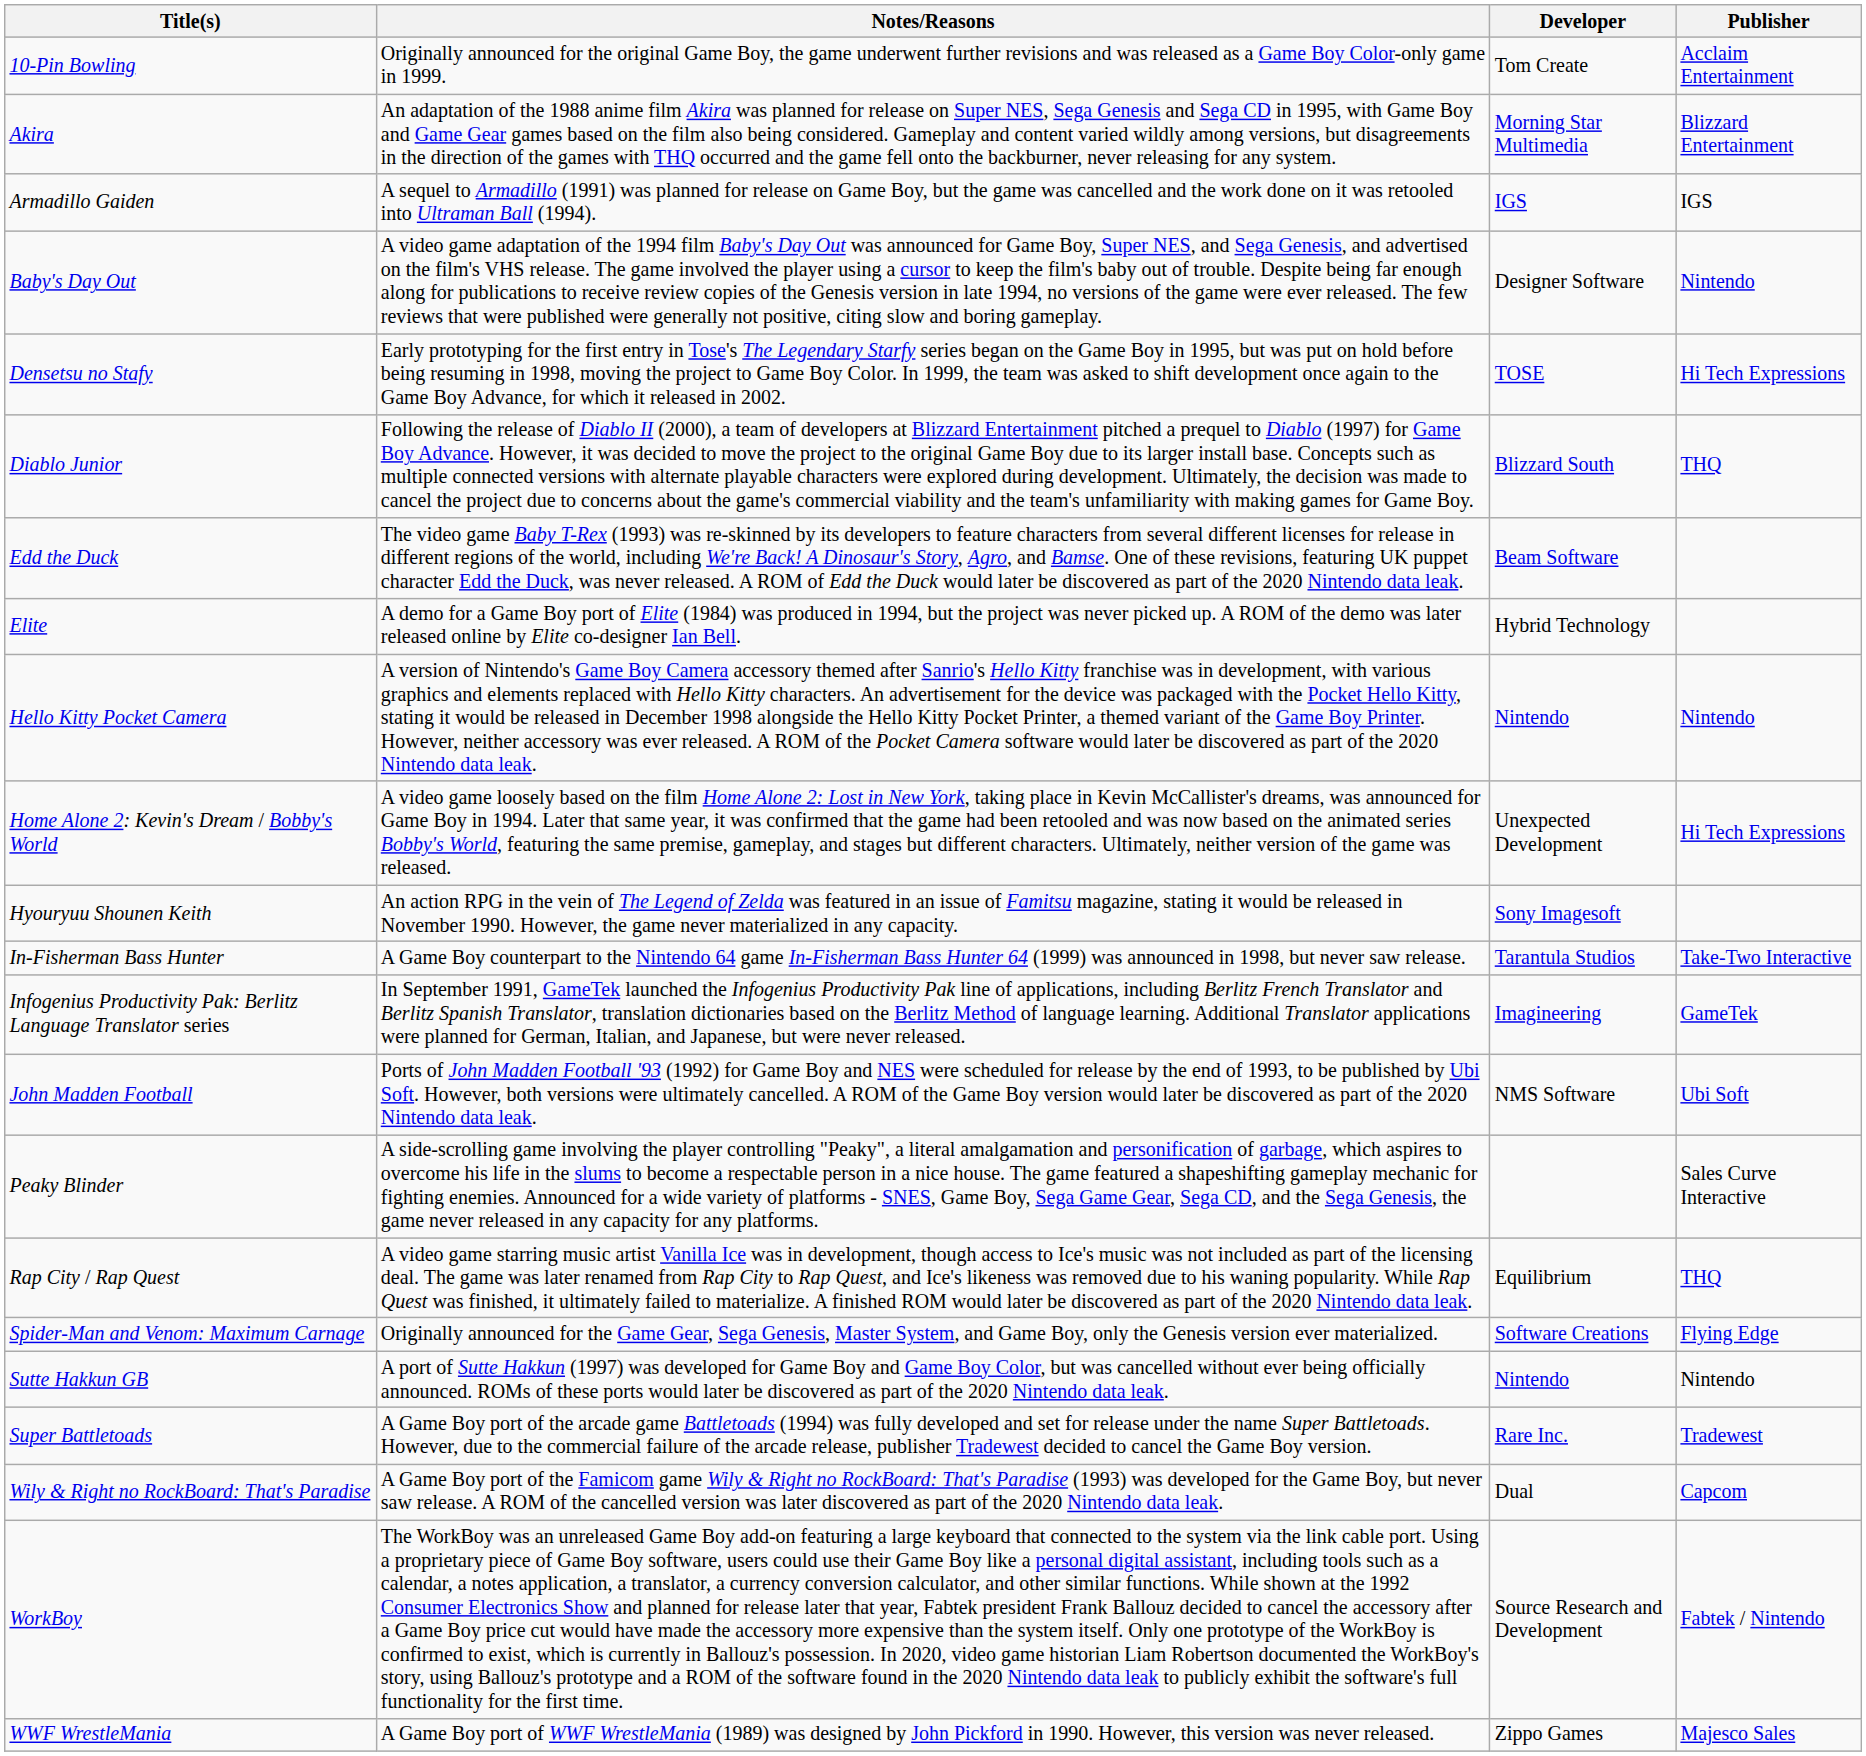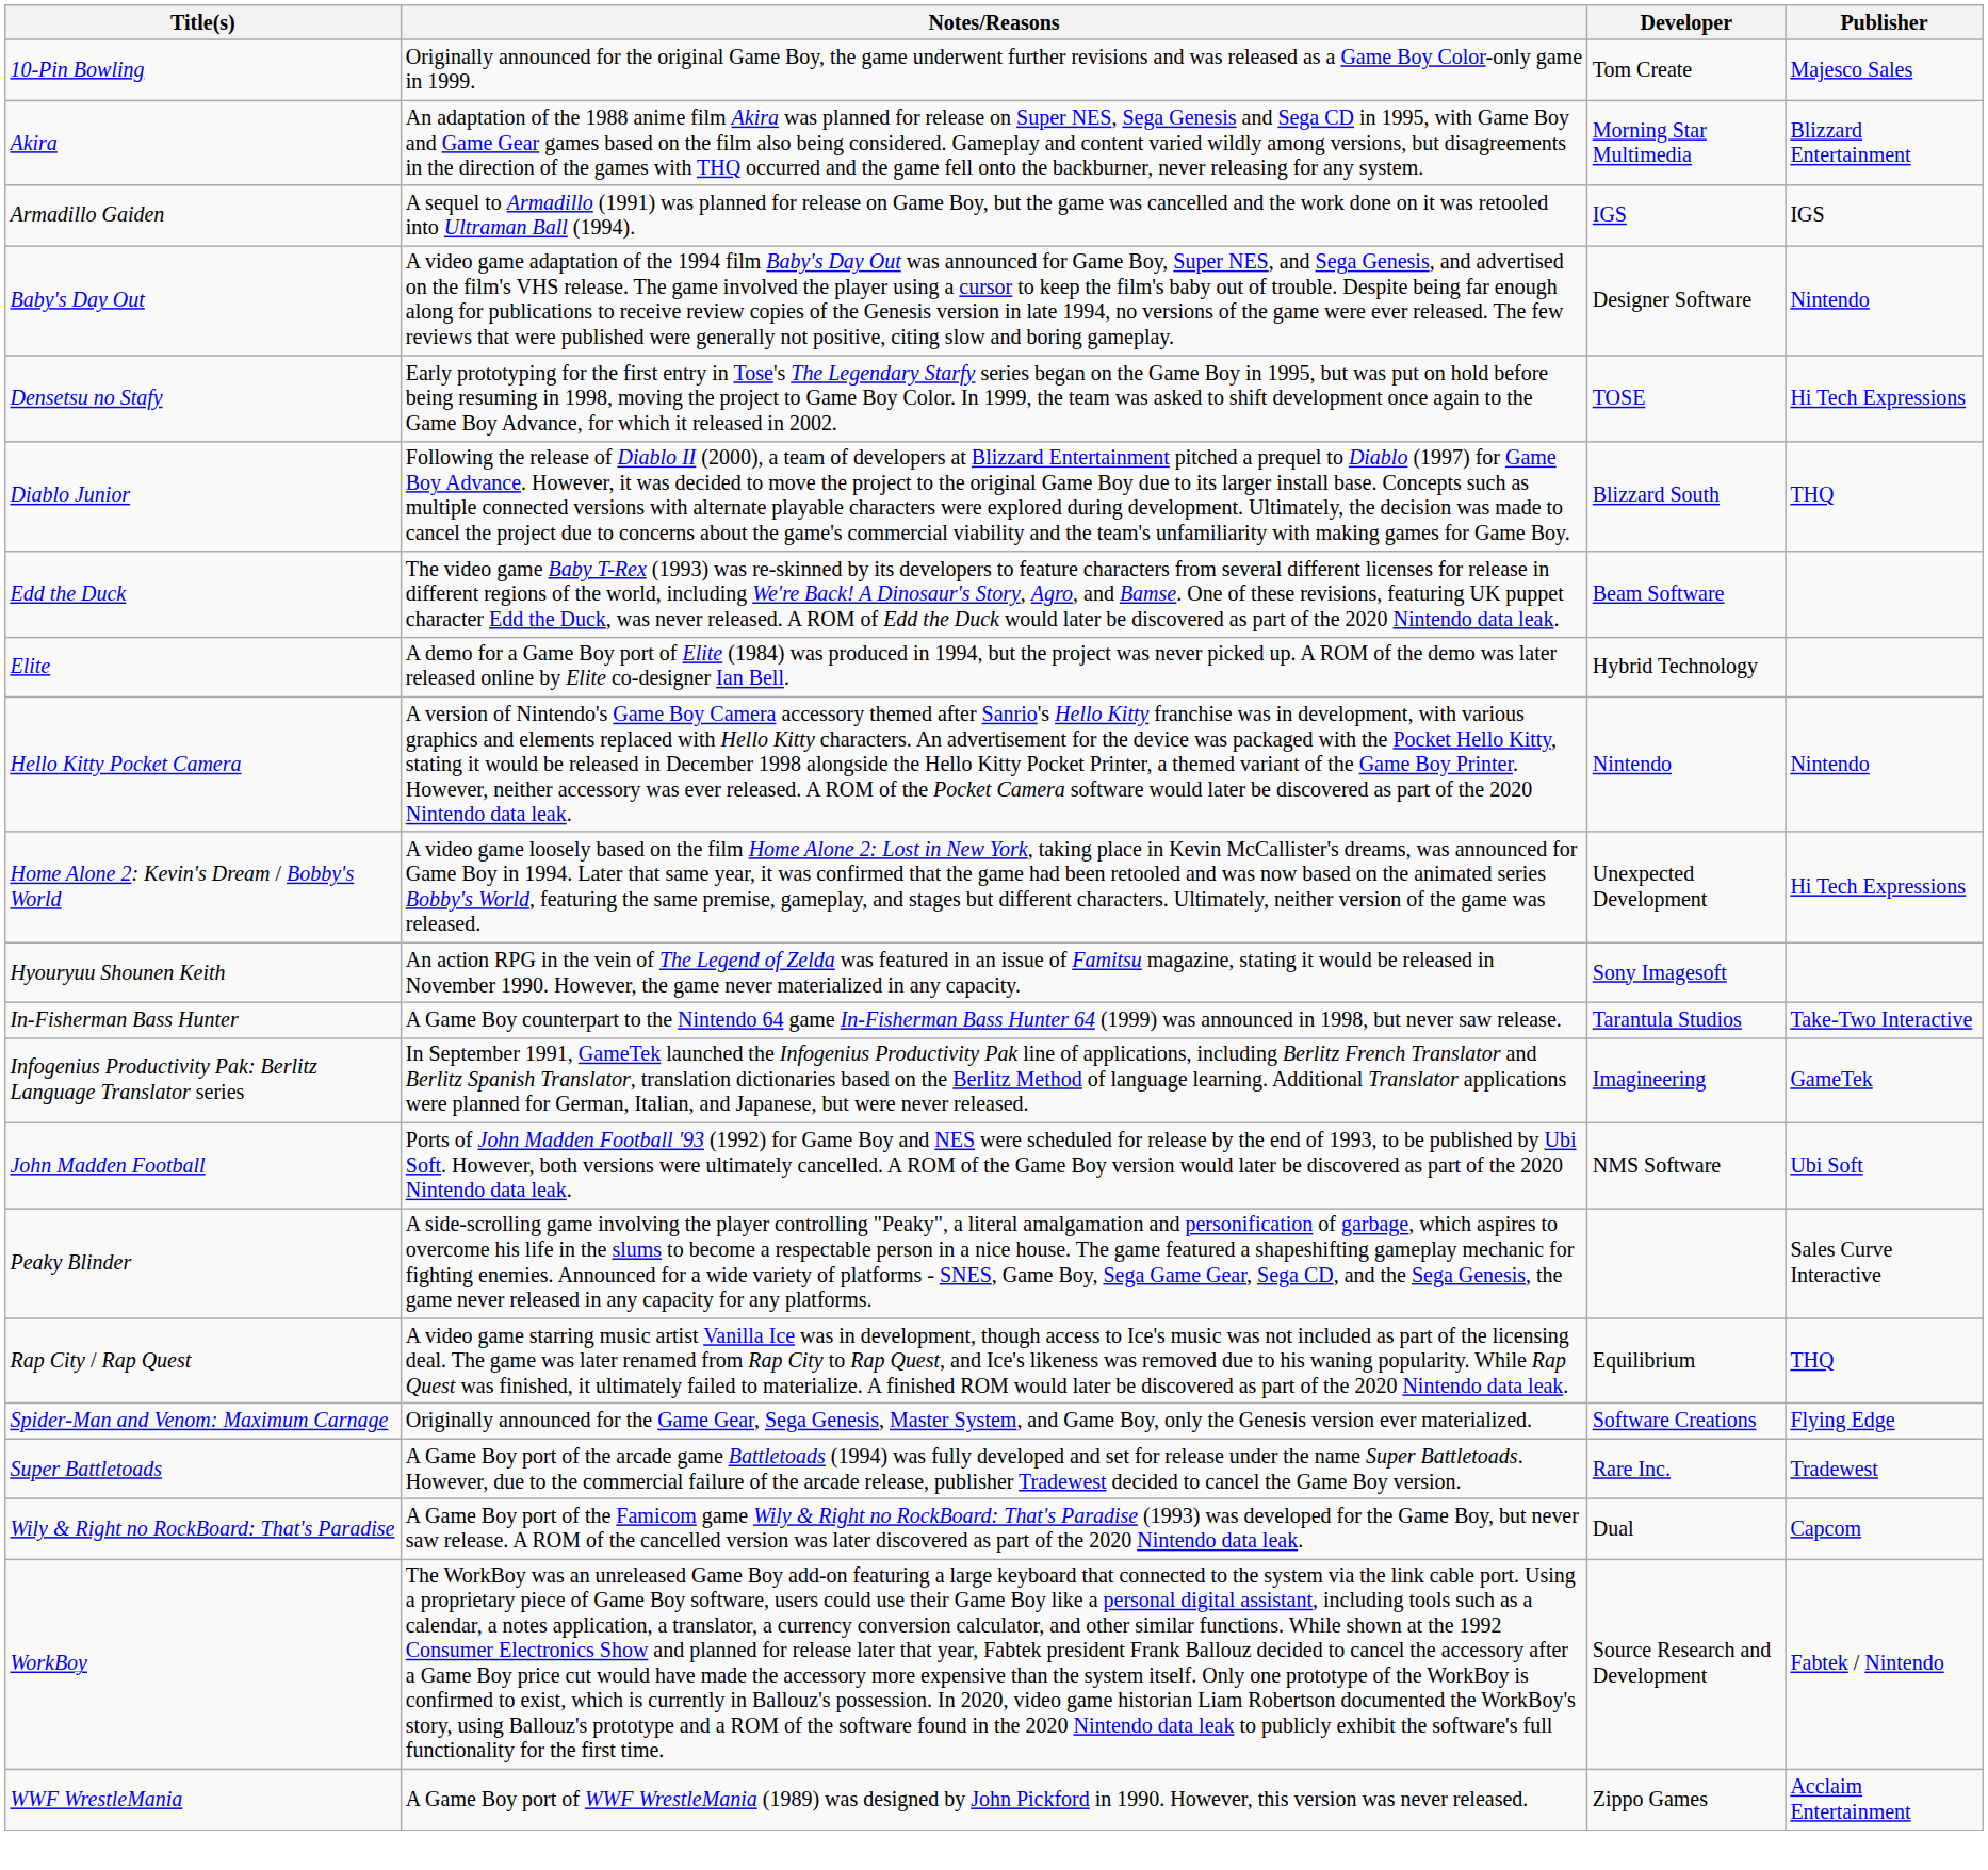10-Pin Bowling | Publisher: Acclaim Entertainment -> Majesco Sales
- row: Sutte Hakkun GB | A port of Sutte Hakkun (1997) was developed for Game Boy and Game Boy Color, but was cancelled without ever being officially announced. ROMs of these ports would later be discovered as part of the 2020 Nintendo data leak. | Nintendo | Nintendo
WWF WrestleMania | Publisher: Majesco Sales -> Acclaim Entertainment
